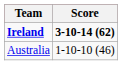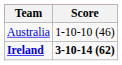rows swapped: Australia <-> Ireland
